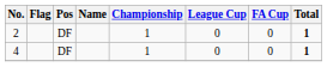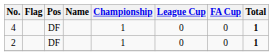rows swapped: 2 <-> 4
